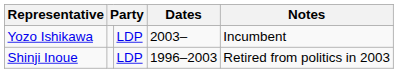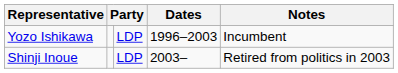Yozo Ishikawa | Dates: 2003– -> 1996–2003
Shinji Inoue | Dates: 1996–2003 -> 2003–
